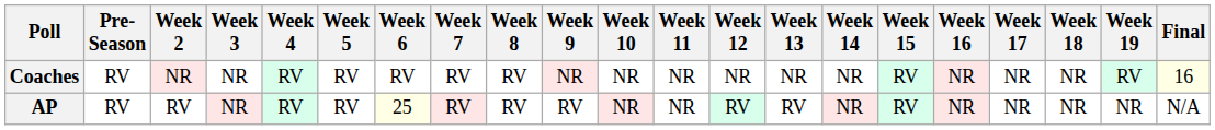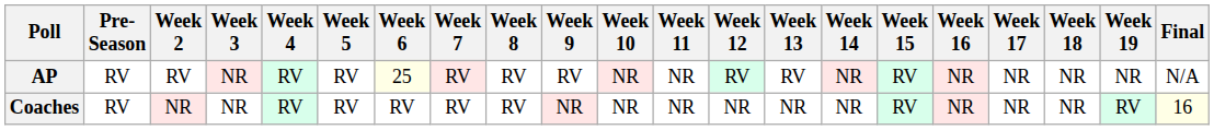rows swapped: AP <-> Coaches
